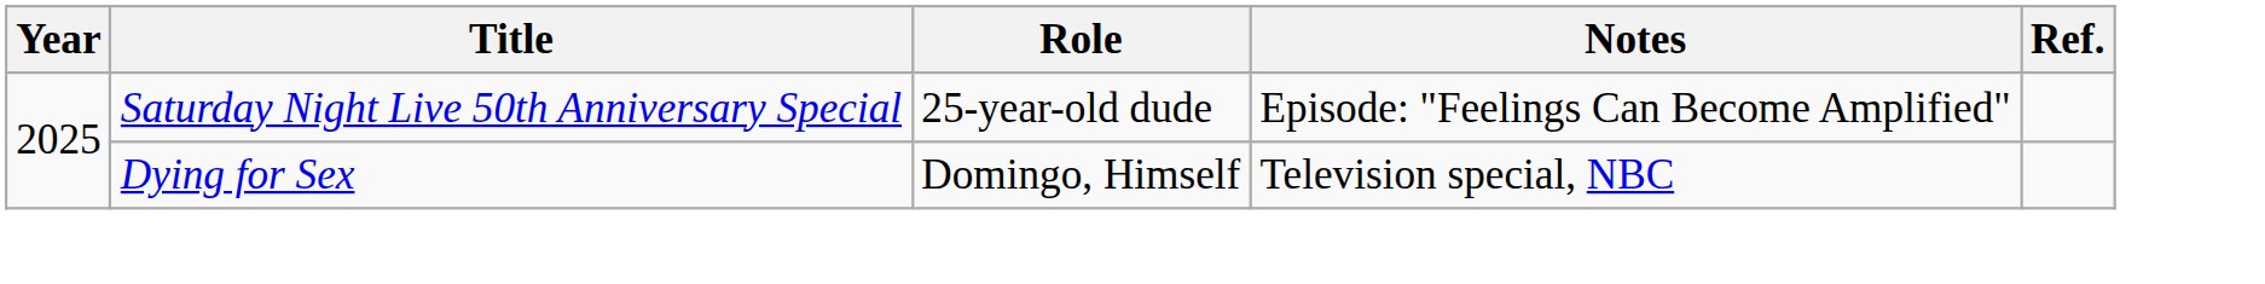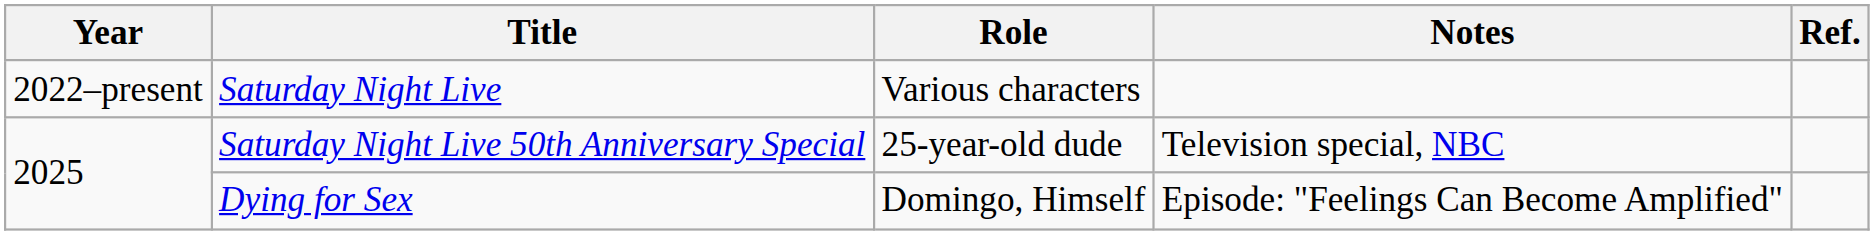+ row: 2022–present | Saturday Night Live | Various characters
Saturday Night Live 50th Anniversary Special | Notes: Episode: "Feelings Can Become Amplified" -> Television special, NBC
Dying for Sex | Notes: Television special, NBC -> Episode: "Feelings Can Become Amplified"
